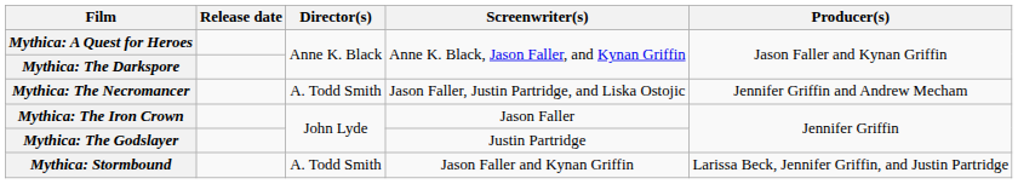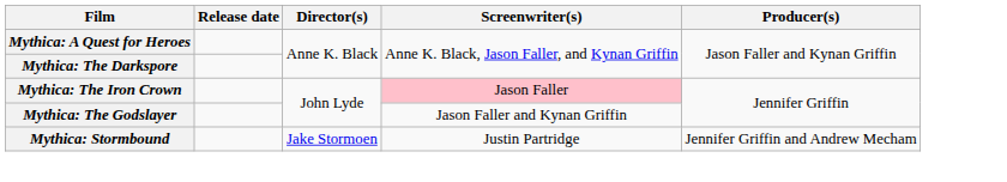- row: Mythica: The Necromancer | A. Todd Smith | Jason Faller, Justin Partridge, and Liska Ostojic | Jennifer Griffin and Andrew Mecham
Mythica: The Iron Crown | Screenwriter(s): no background -> pink background
Mythica: The Godslayer | Screenwriter(s): Justin Partridge -> Jason Faller and Kynan Griffin
Mythica: Stormbound | Director(s): A. Todd Smith -> Jake Stormoen
Mythica: Stormbound | Screenwriter(s): Jason Faller and Kynan Griffin -> Justin Partridge
Mythica: Stormbound | Producer(s): Larissa Beck, Jennifer Griffin, and Justin Partridge -> Jennifer Griffin and Andrew Mecham
